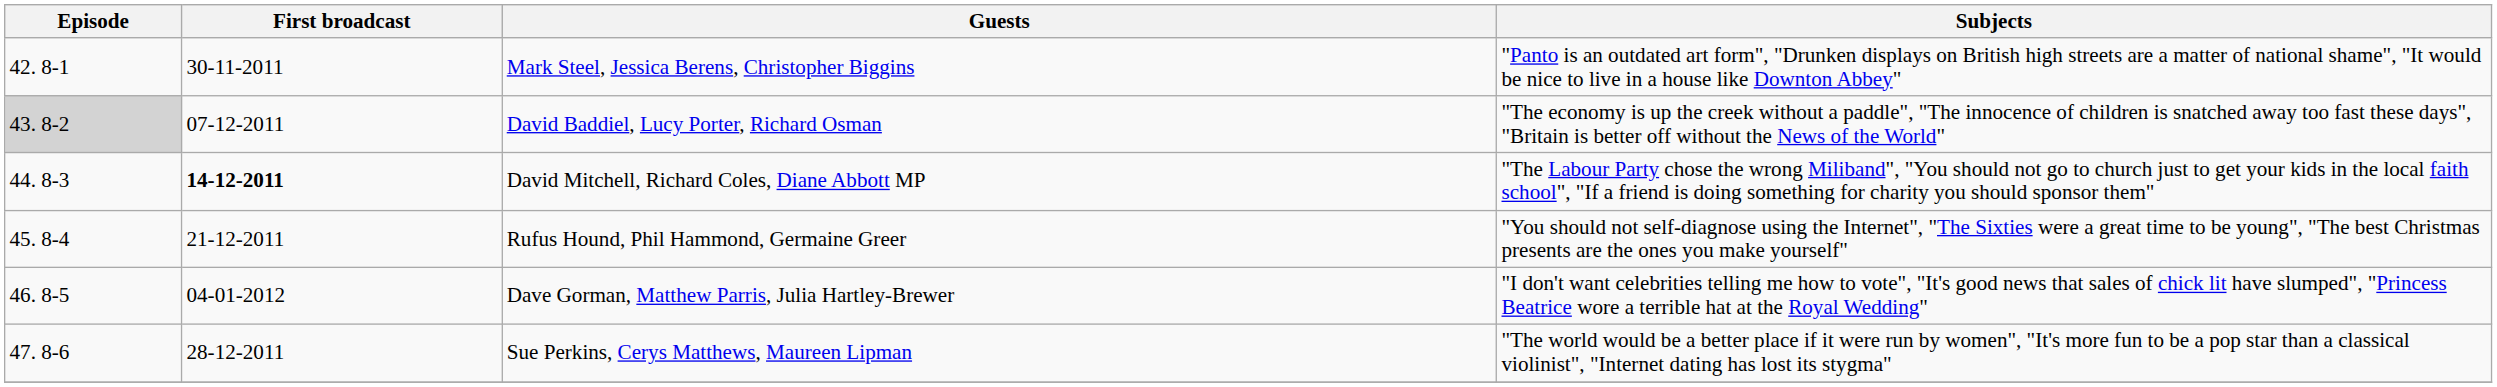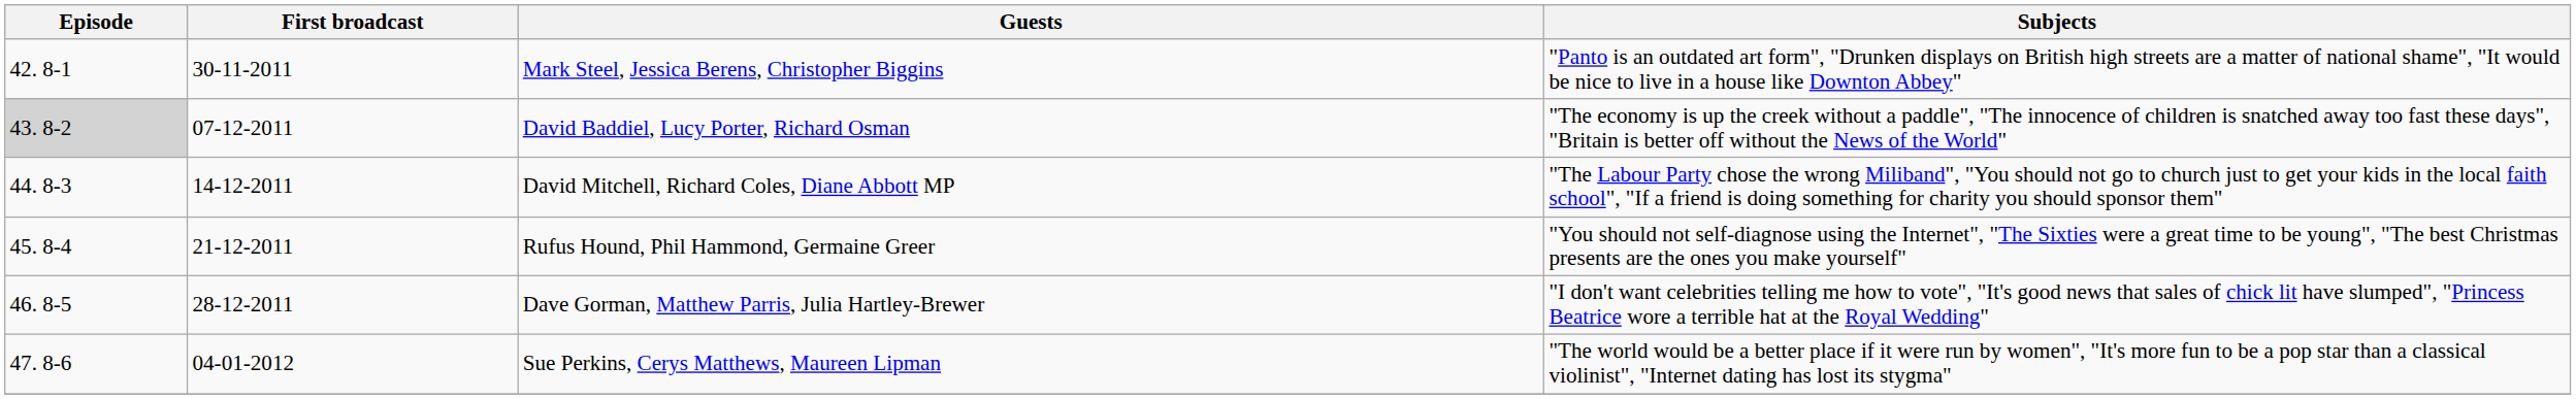David Mitchell, Richard Coles, Diane Abbott MP | First broadcast: bold -> normal
Dave Gorman, Matthew Parris, Julia Hartley-Brewer | First broadcast: 04-01-2012 -> 28-12-2011
Sue Perkins, Cerys Matthews, Maureen Lipman | First broadcast: 28-12-2011 -> 04-01-2012
